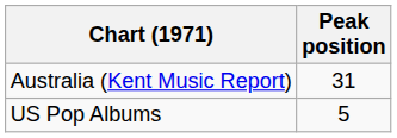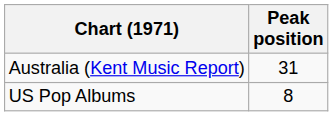US Pop Albums | Peak position: 5 -> 8
